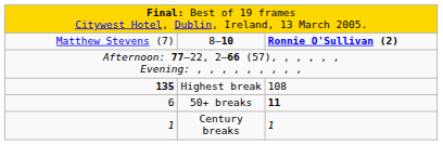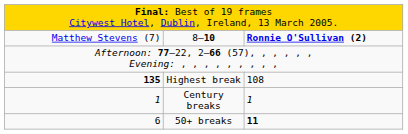rows swapped: Century breaks <-> 50+ breaks
